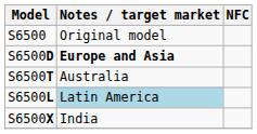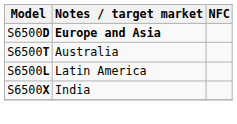- row: S6500 | Original model
S6500L | Notes / target market: lightblue background -> no background
